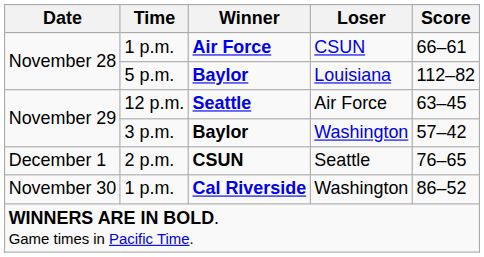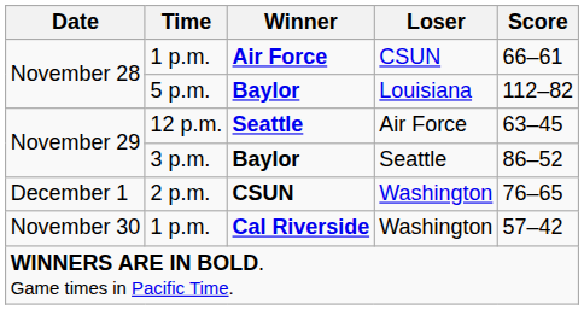3 p.m. | Loser: Washington -> Seattle
3 p.m. | Score: 57–42 -> 86–52
2 p.m. | Loser: Seattle -> Washington
1 p.m. / Cal Riverside | Score: 86–52 -> 57–42
